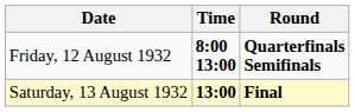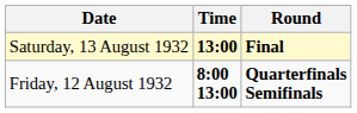rows swapped: Friday, 12 August 1932 <-> Saturday, 13 August 1932
